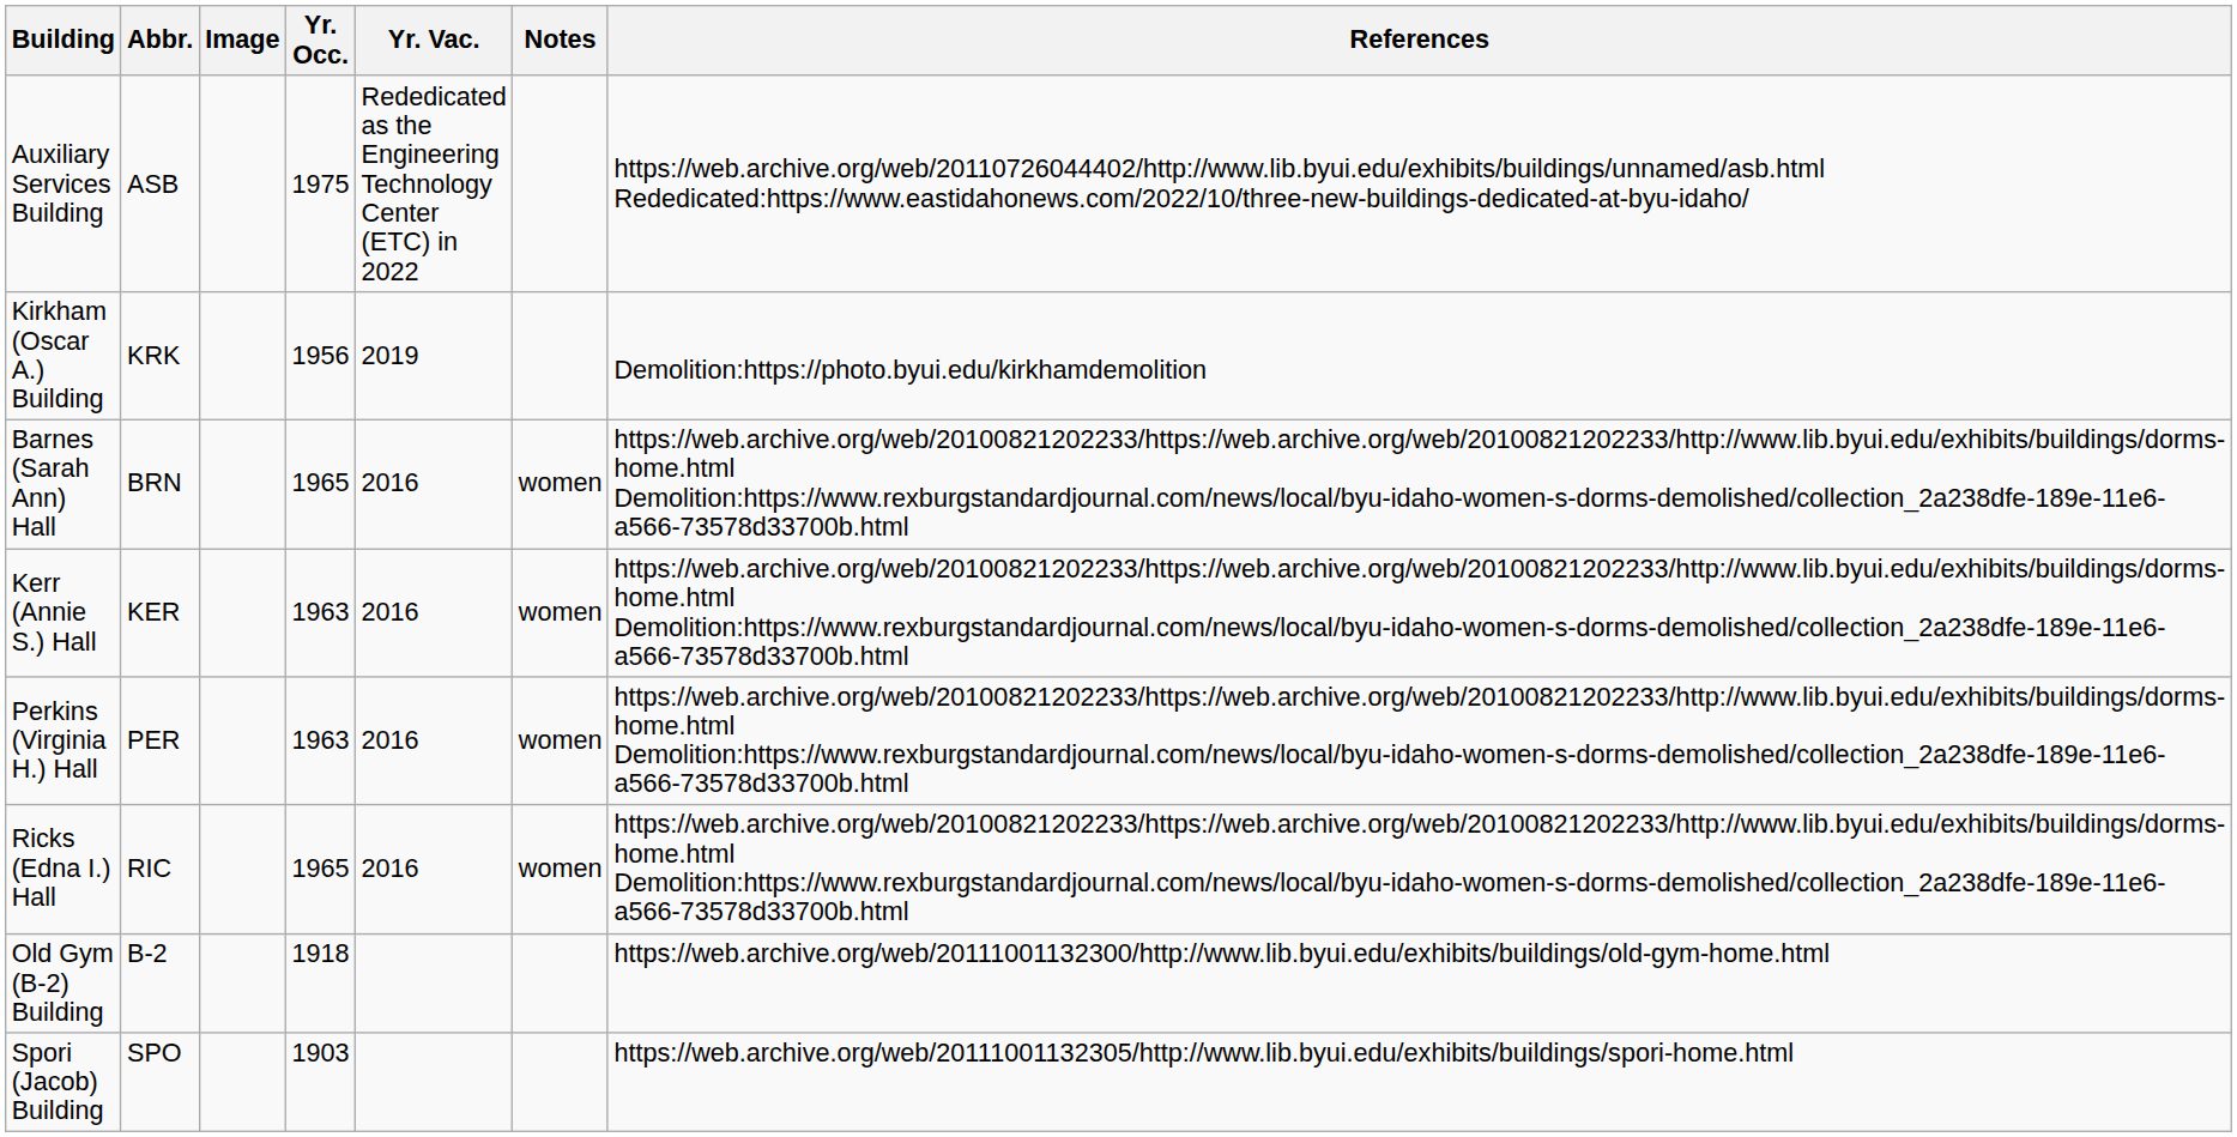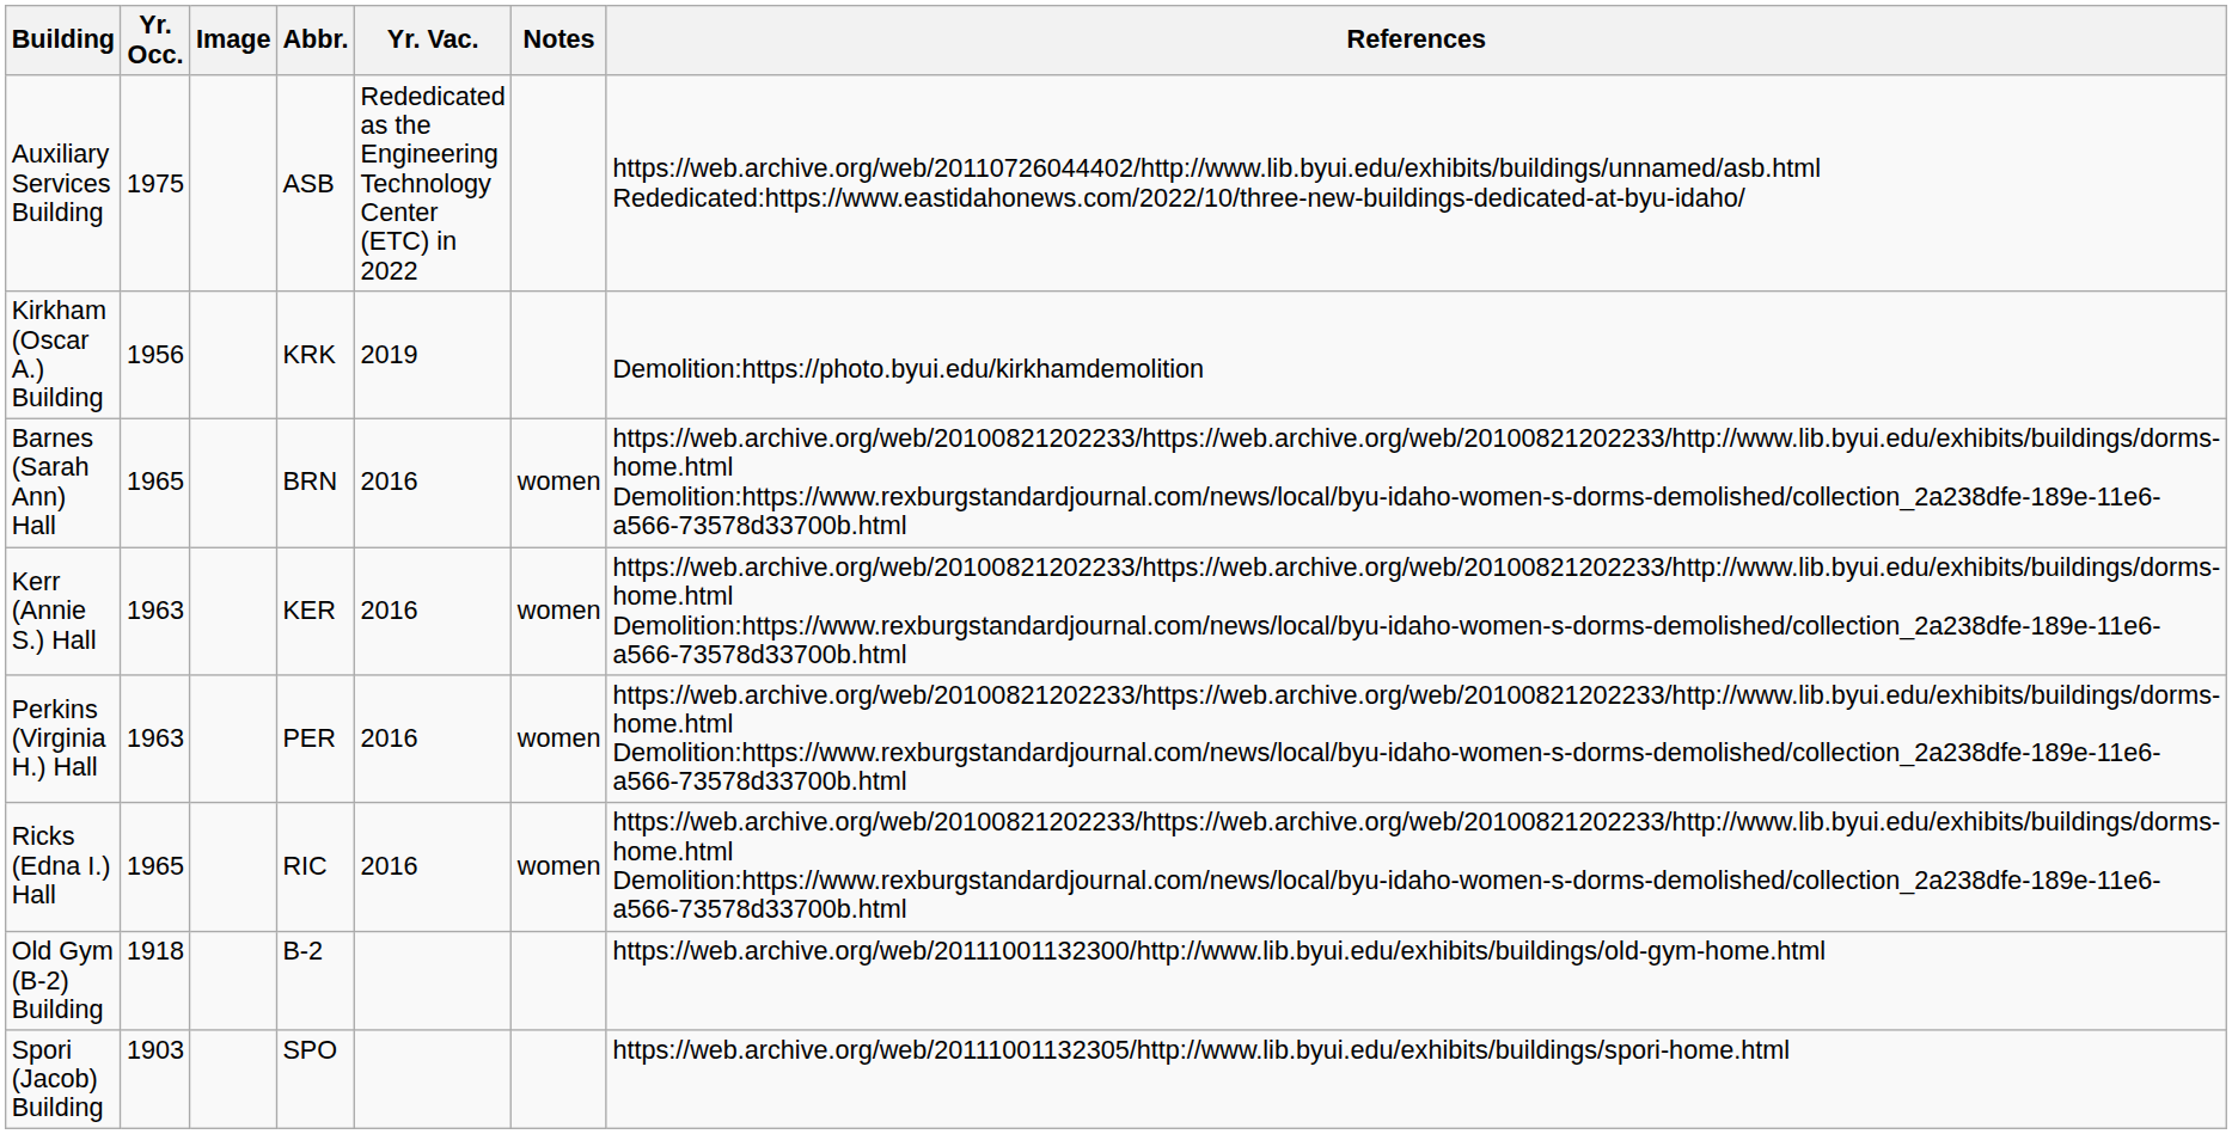columns swapped: Abbr. <-> Yr. Occ.
